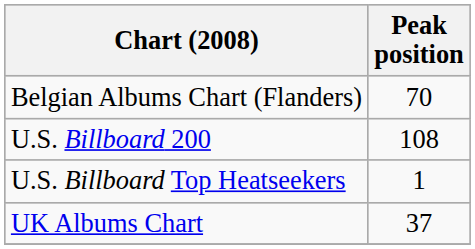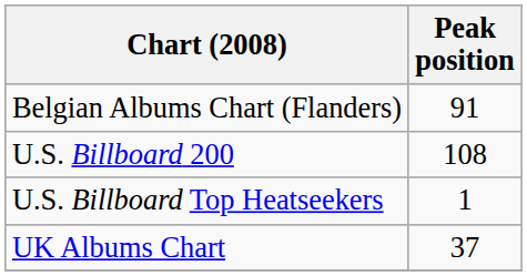Belgian Albums Chart (Flanders) | Peak position: 70 -> 91
